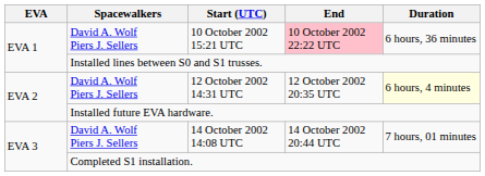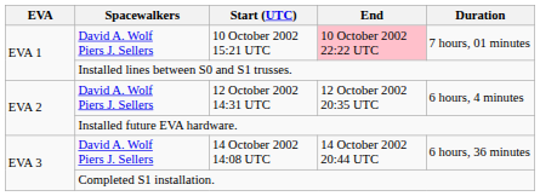10 October 2002 15:21 UTC | Duration: 6 hours, 36 minutes -> 7 hours, 01 minutes
12 October 2002 14:31 UTC | Duration: lightyellow background -> no background
14 October 2002 14:08 UTC | Duration: 7 hours, 01 minutes -> 6 hours, 36 minutes
